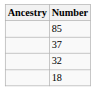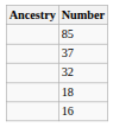+ row: 16
